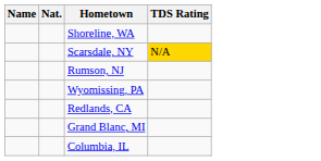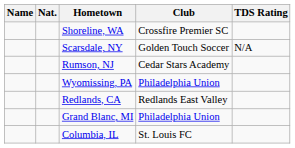+ column: Club | Crossfire Premier SC | Golden Touch Soccer | Cedar Stars Academy | Philadelphia Union | Redlands East Valley | Philadelphia Union | St. Louis FC
Scarsdale, NY | TDS Rating: gold background -> no background
